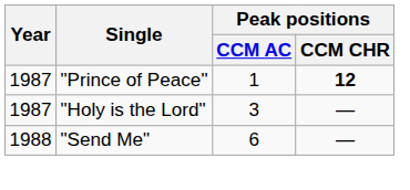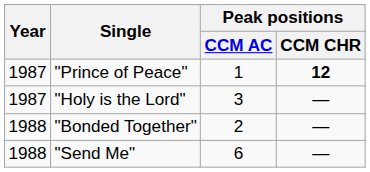+ row: 1988 | "Bonded Together" | 2 | —
